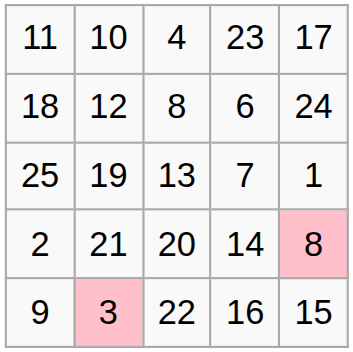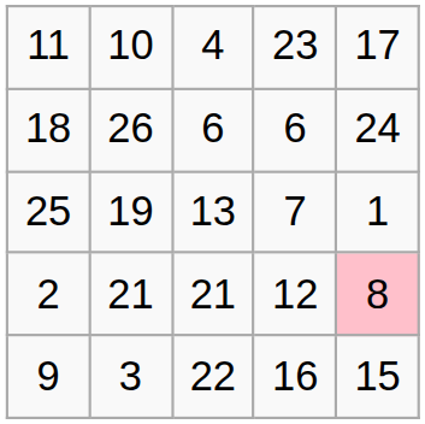18 | column 2: 12 -> 26
18 | column 3: 8 -> 6
2 | column 3: 20 -> 21
2 | column 4: 14 -> 12
9 | column 2: pink background -> no background
